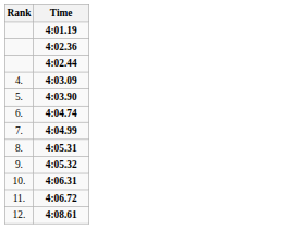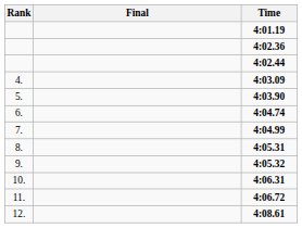+ column: Final
